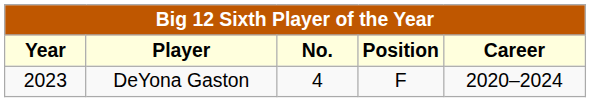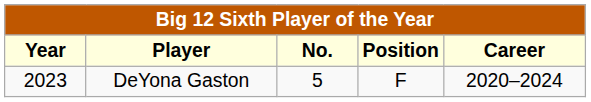DeYona Gaston | No.: 4 -> 5
